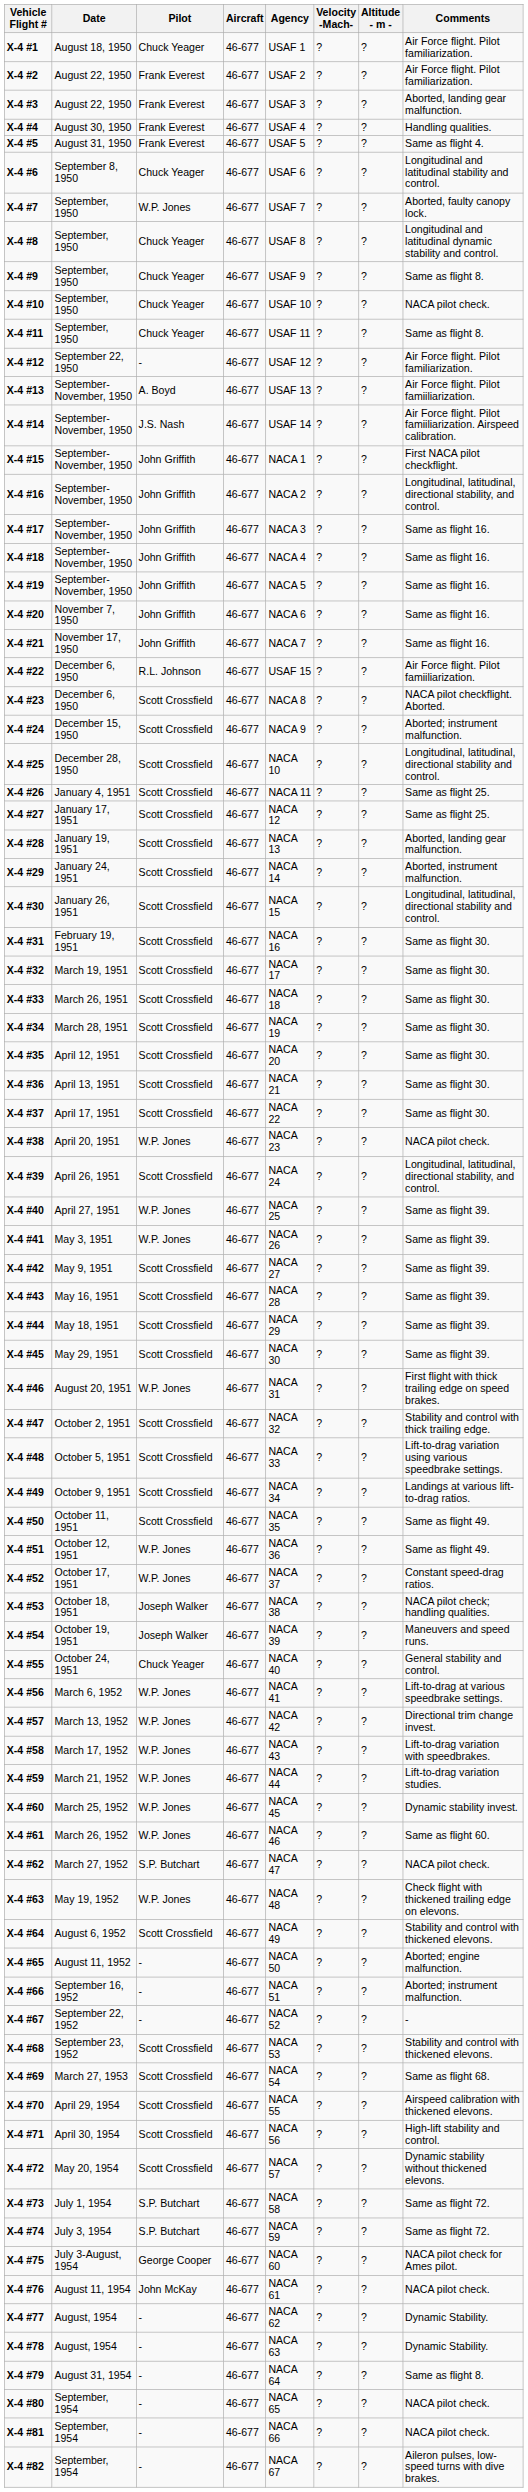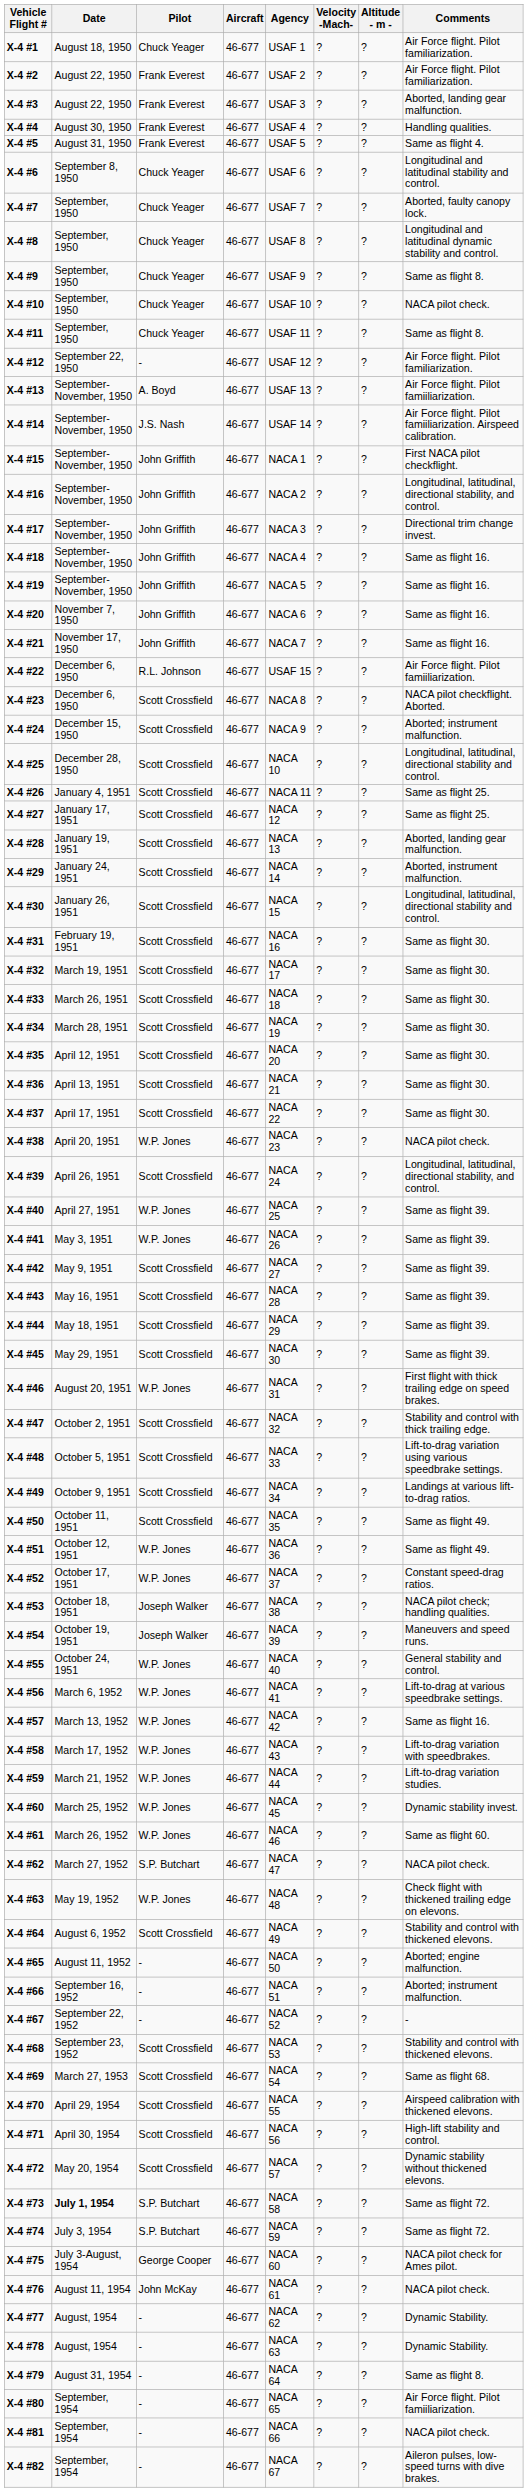X-4 #7 | Pilot: W.P. Jones -> Chuck Yeager
X-4 #17 | Comments: Same as flight 16. -> Directional trim change invest.
X-4 #55 | Pilot: Chuck Yeager -> W.P. Jones
X-4 #57 | Comments: Directional trim change invest. -> Same as flight 16.
X-4 #73 | Date: normal -> bold
X-4 #80 | Comments: NACA pilot check. -> Air Force flight. Pilot famiiliarization.
